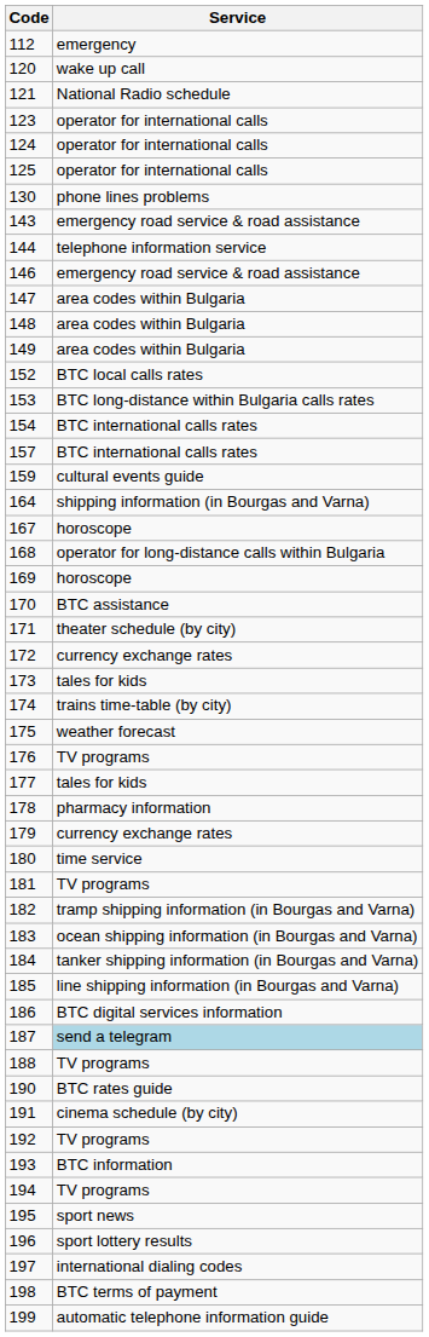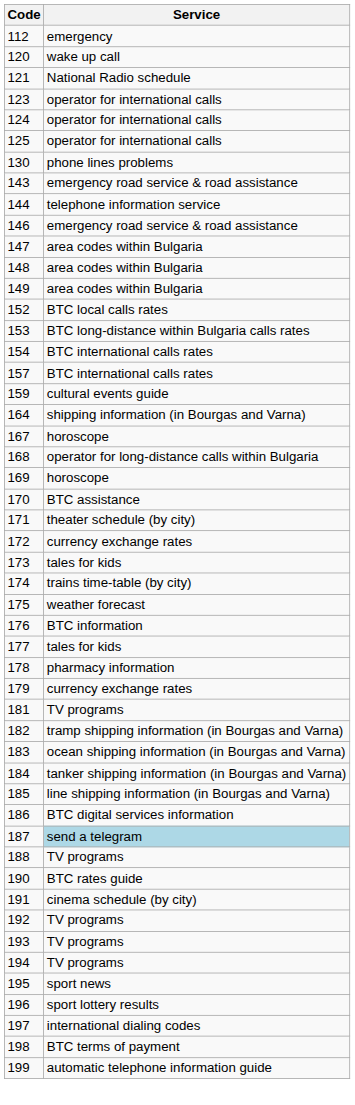176 | Service: TV programs -> BTC information
- row: 180 | time service
193 | Service: BTC information -> TV programs
